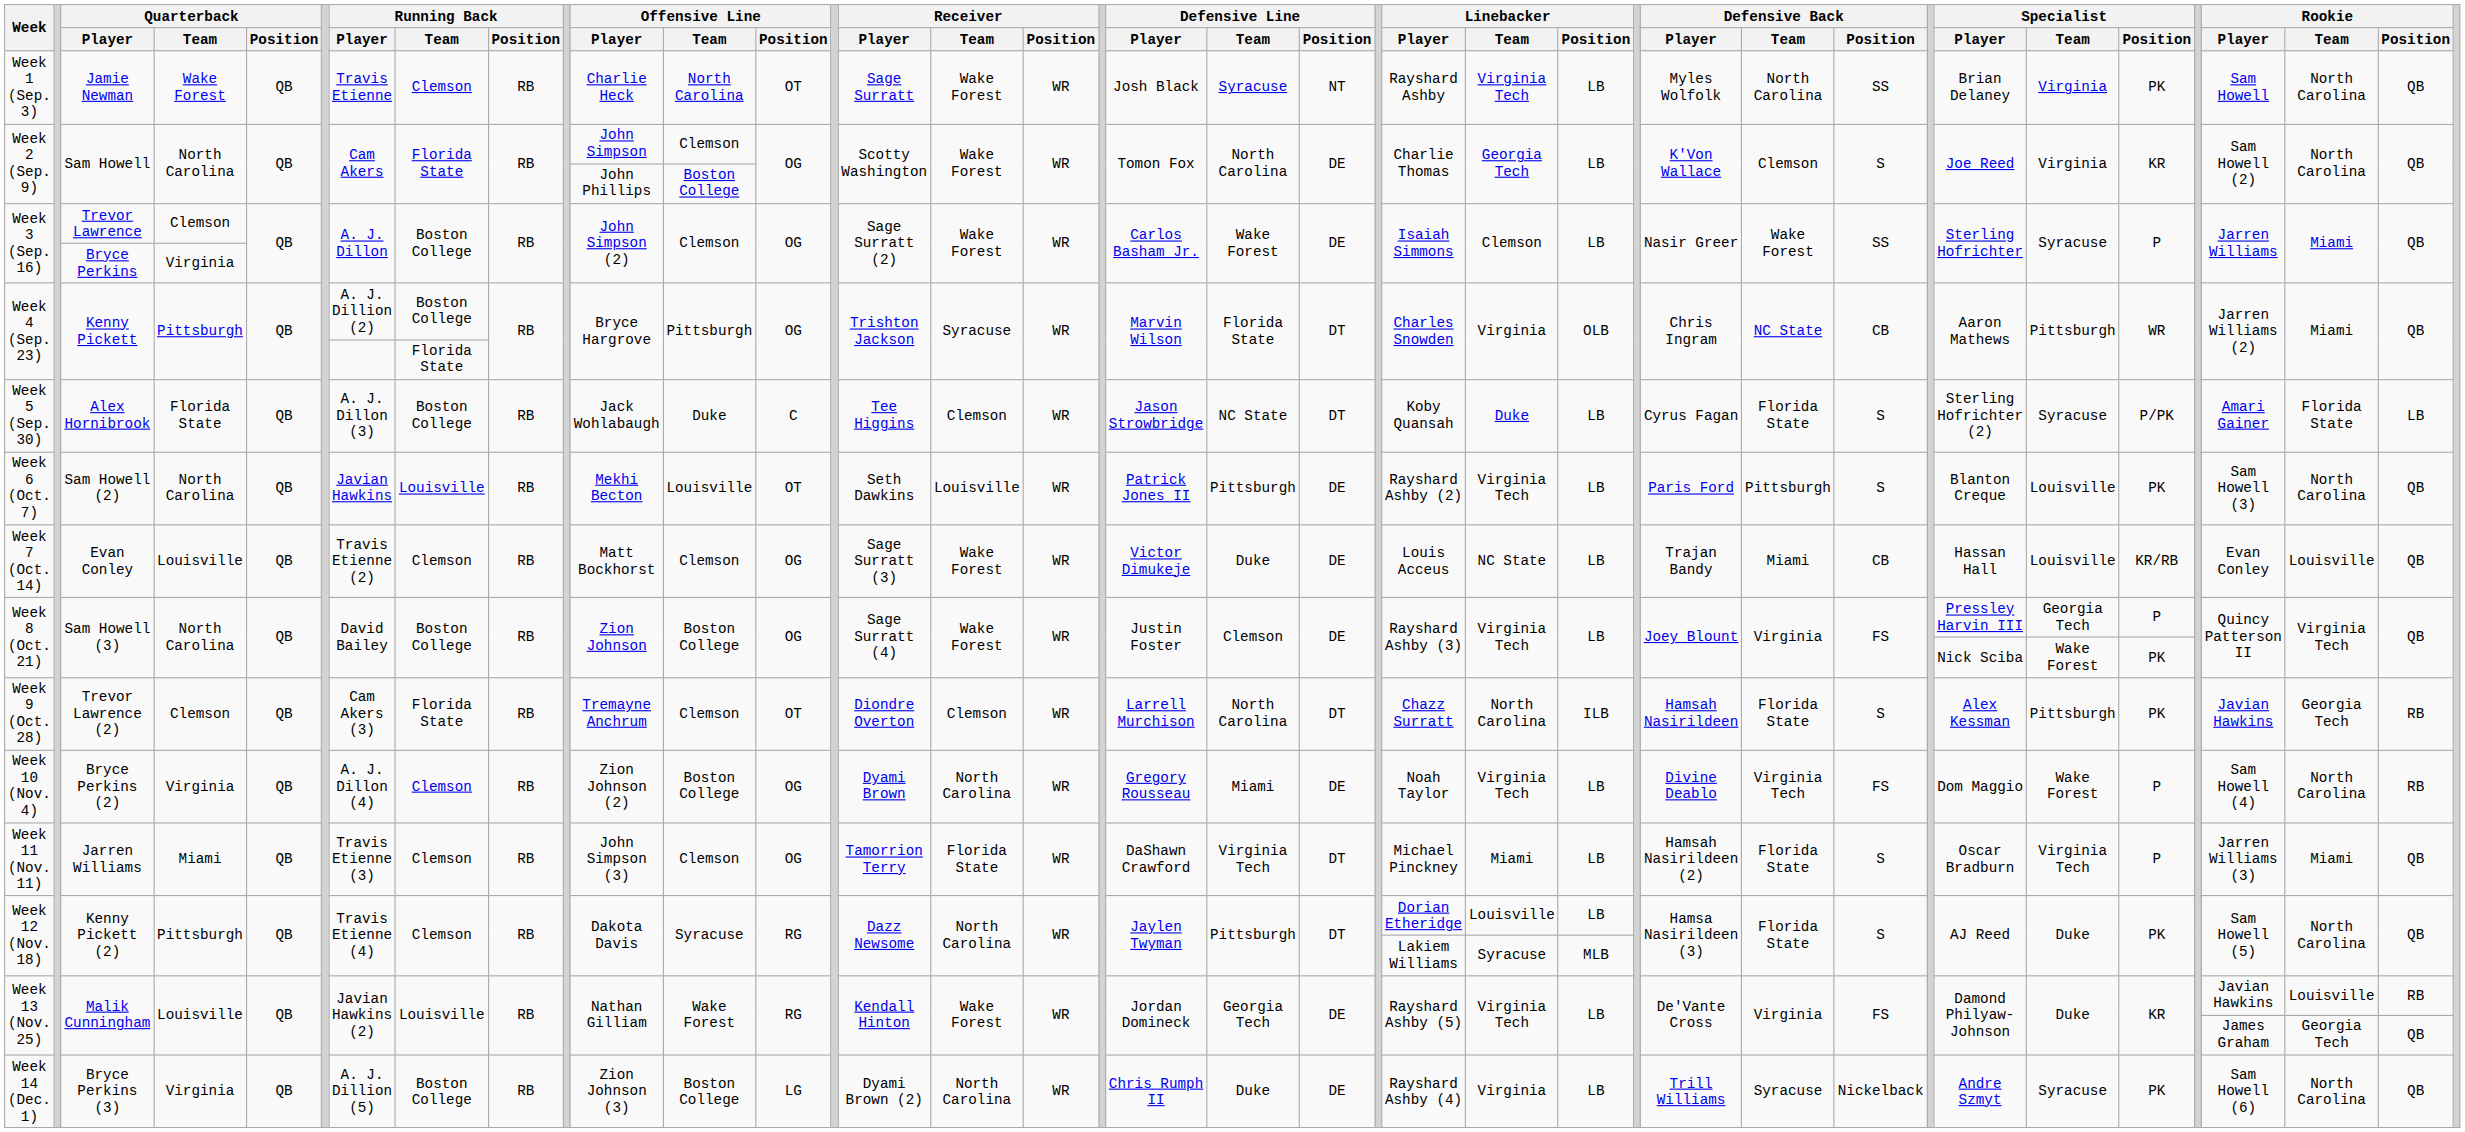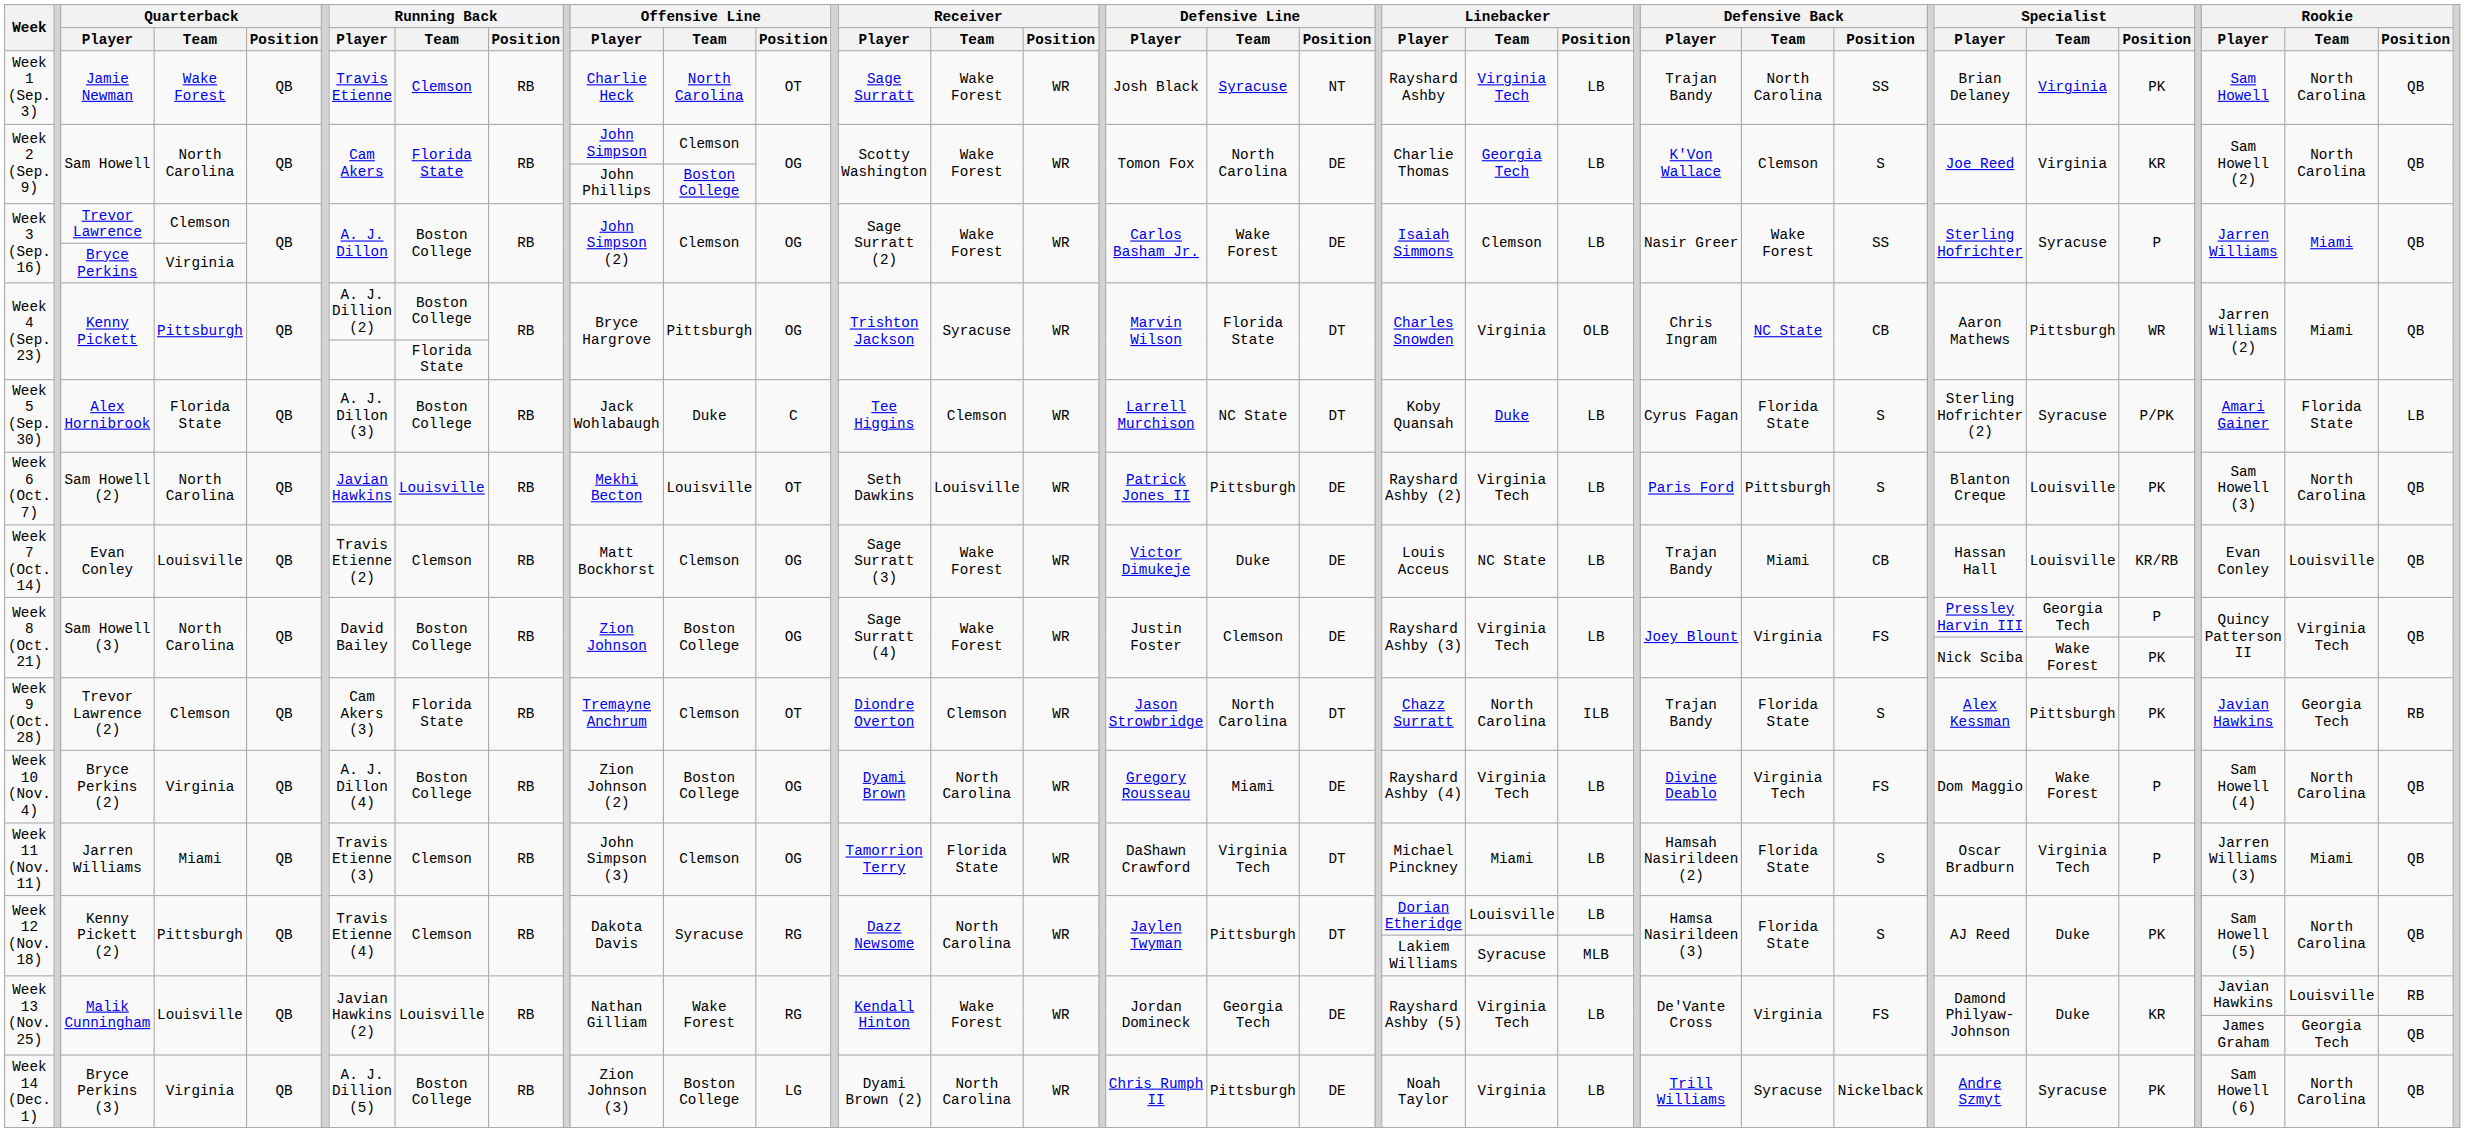Jamie Newman | Defensive Back / Player: Myles Wolfolk -> Trajan Bandy
Alex Hornibrook | Defensive Line / Player: Jason Strowbridge -> Larrell Murchison
Trevor Lawrence (2) | Defensive Line / Player: Larrell Murchison -> Jason Strowbridge
Trevor Lawrence (2) | Defensive Back / Player: Hamsah Nasirildeen -> Trajan Bandy
Bryce Perkins (2) | Running Back / Team: Clemson -> Boston College
Bryce Perkins (2) | Linebacker / Player: Noah Taylor -> Rayshard Ashby (4)
Bryce Perkins (2) | Rookie / Position: RB -> QB
Bryce Perkins (3) | Defensive Line / Team: Duke -> Pittsburgh
Bryce Perkins (3) | Linebacker / Player: Rayshard Ashby (4) -> Noah Taylor
